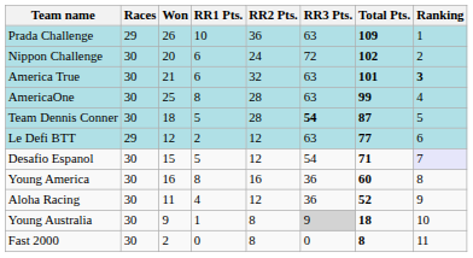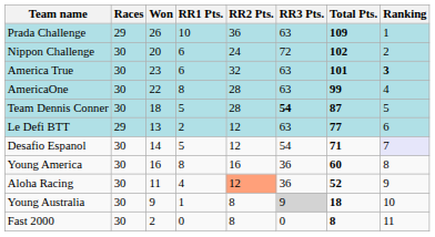America True | Won: 21 -> 23
AmericaOne | Won: 25 -> 22
Le Defi BTT | Won: 12 -> 13
Desafio Espanol | Won: 15 -> 14
Aloha Racing | RR2 Pts.: no background -> lightsalmon background
